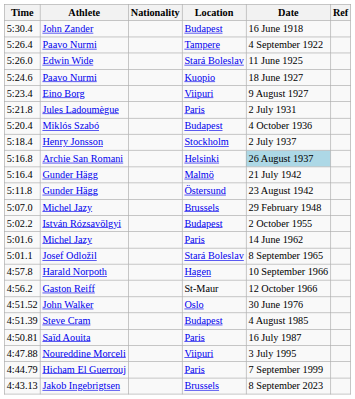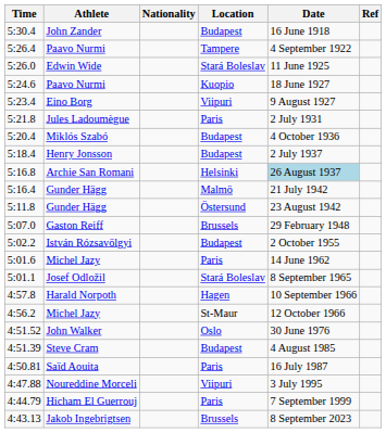5:18.4 | Location: Stockholm -> Budapest
5:07.0 | Athlete: Michel Jazy -> Gaston Reiff
4:56.2 | Athlete: Gaston Reiff -> Michel Jazy
